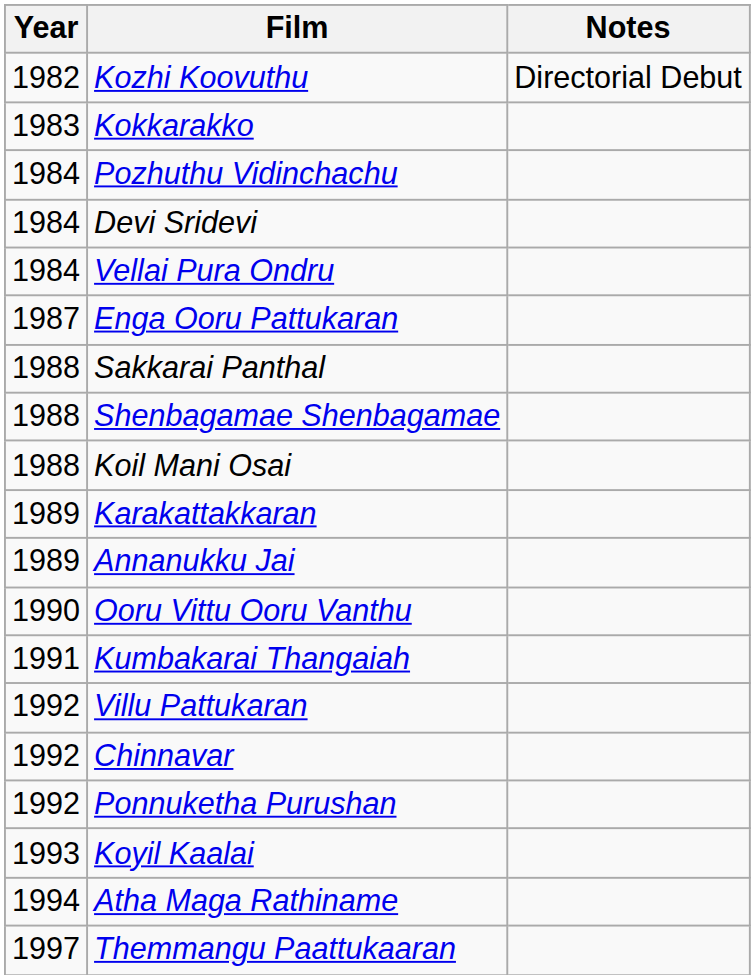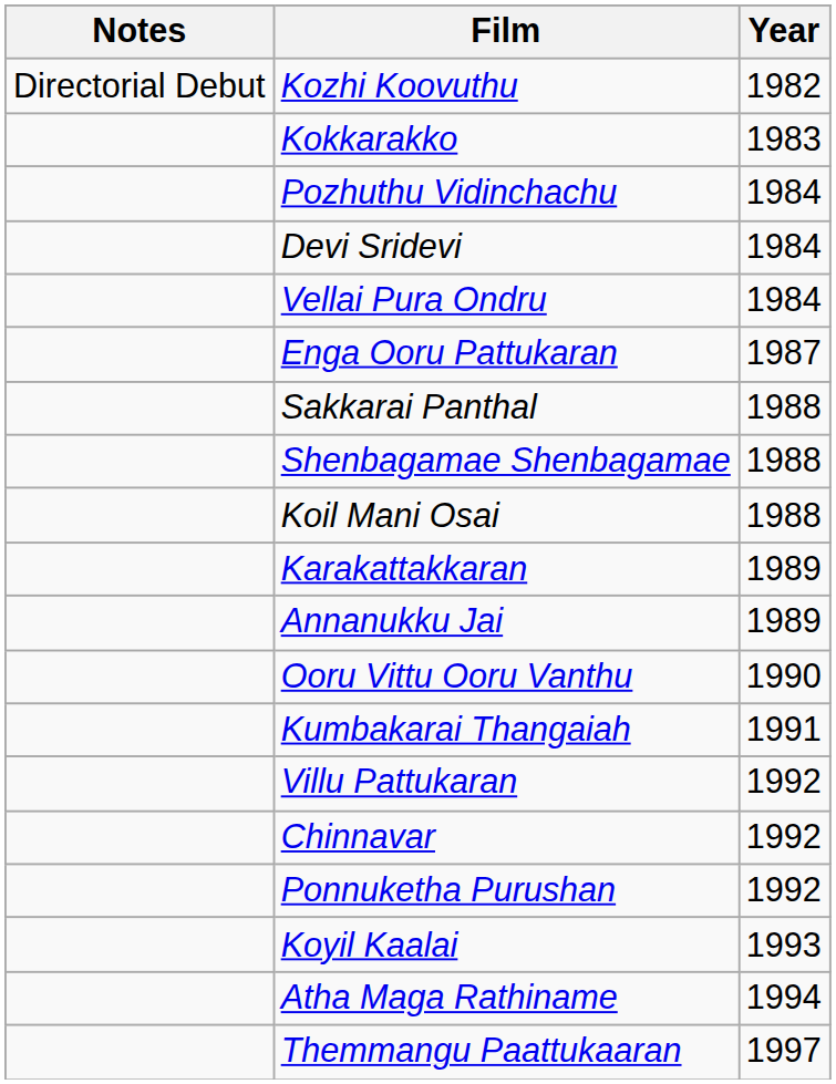columns swapped: Year <-> Notes
